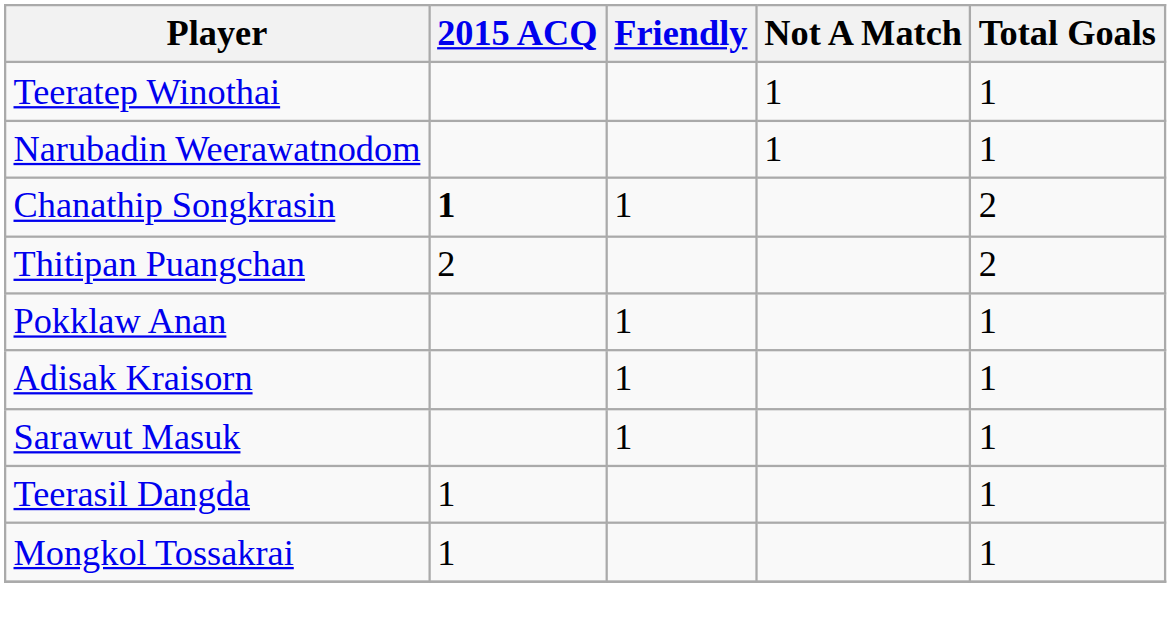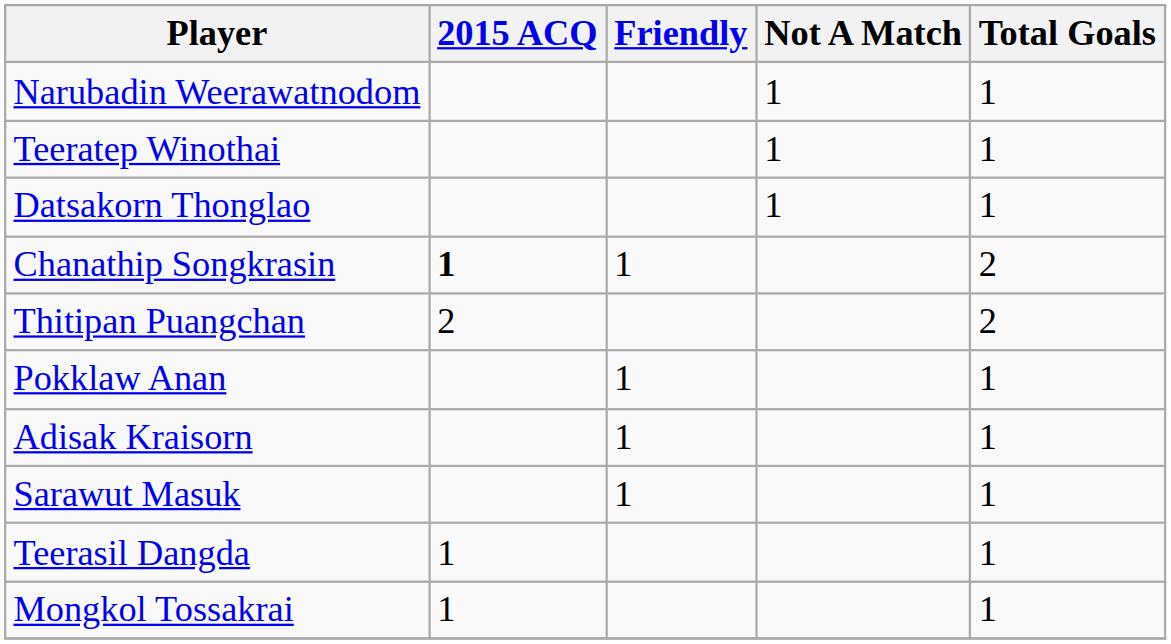rows swapped: Narubadin Weerawatnodom <-> Teeratep Winothai
+ row: Datsakorn Thonglao | 1 | 1
